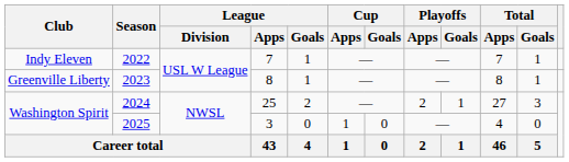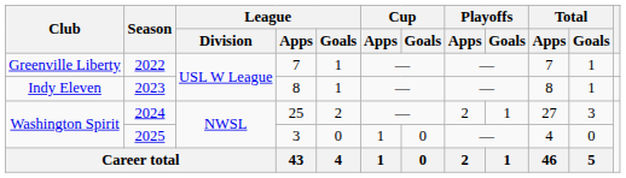2022 | Club: Indy Eleven -> Greenville Liberty
2023 | Club: Greenville Liberty -> Indy Eleven
